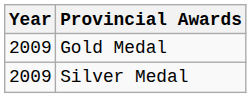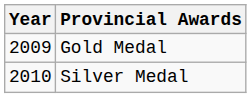Silver Medal | Year: 2009 -> 2010
